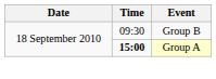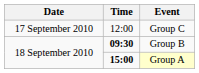+ row: 17 September 2010 | 12:00 | Group C
Group B | Time: normal -> bold
